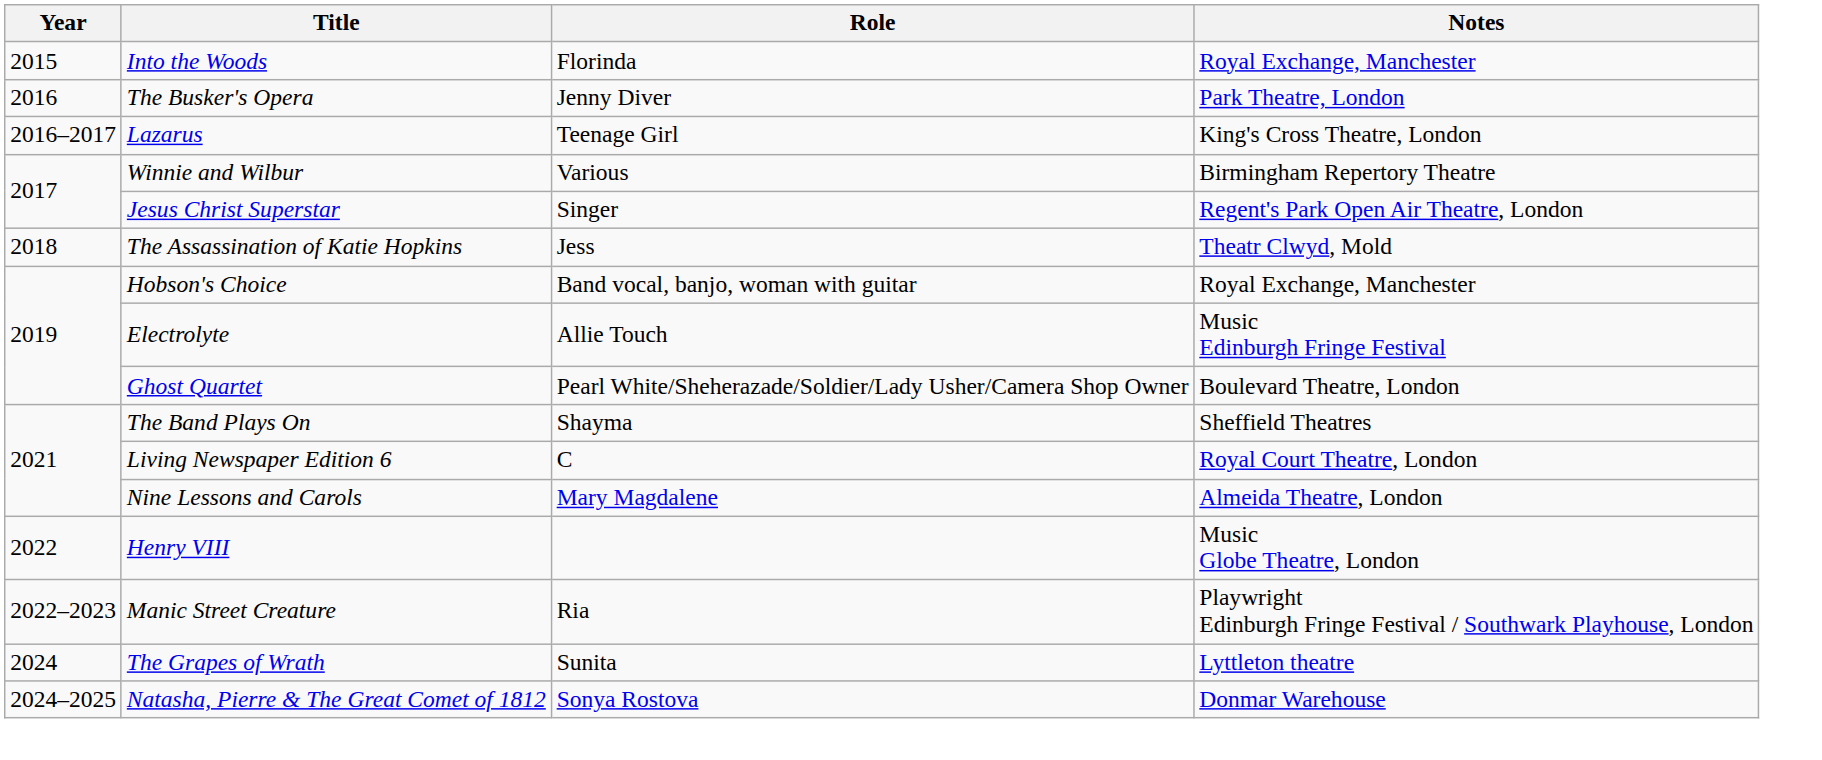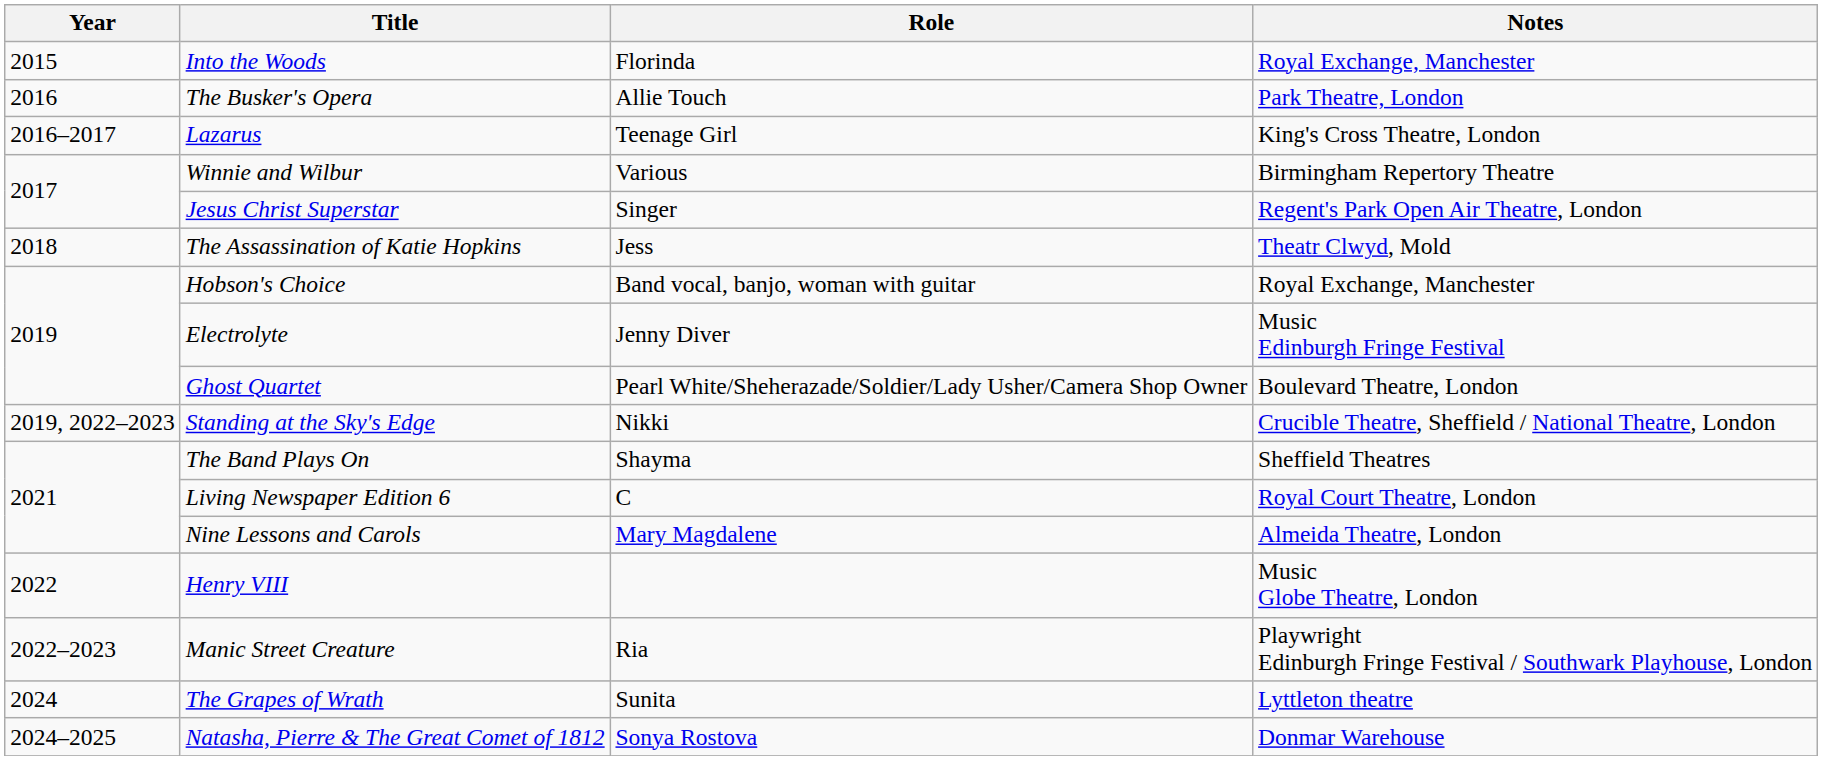The Busker's Opera | Role: Jenny Diver -> Allie Touch
Electrolyte | Role: Allie Touch -> Jenny Diver
+ row: 2019, 2022–2023 | Standing at the Sky's Edge | Nikki | Crucible Theatre, Sheffield / National Theatre, London
